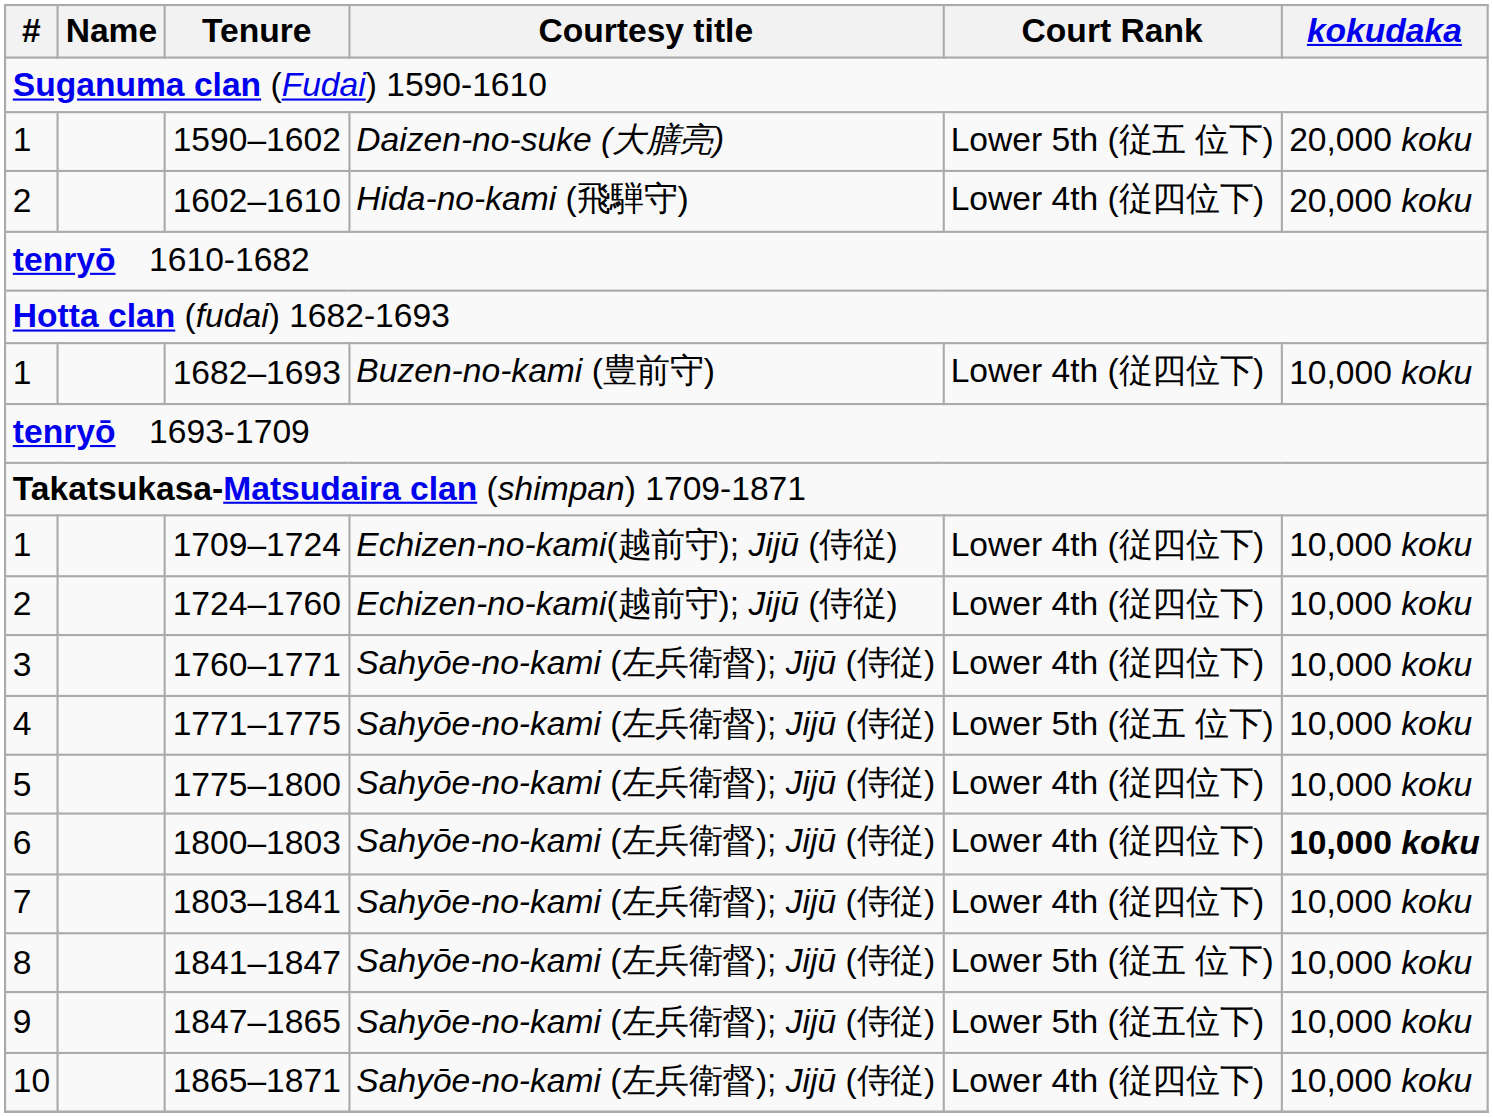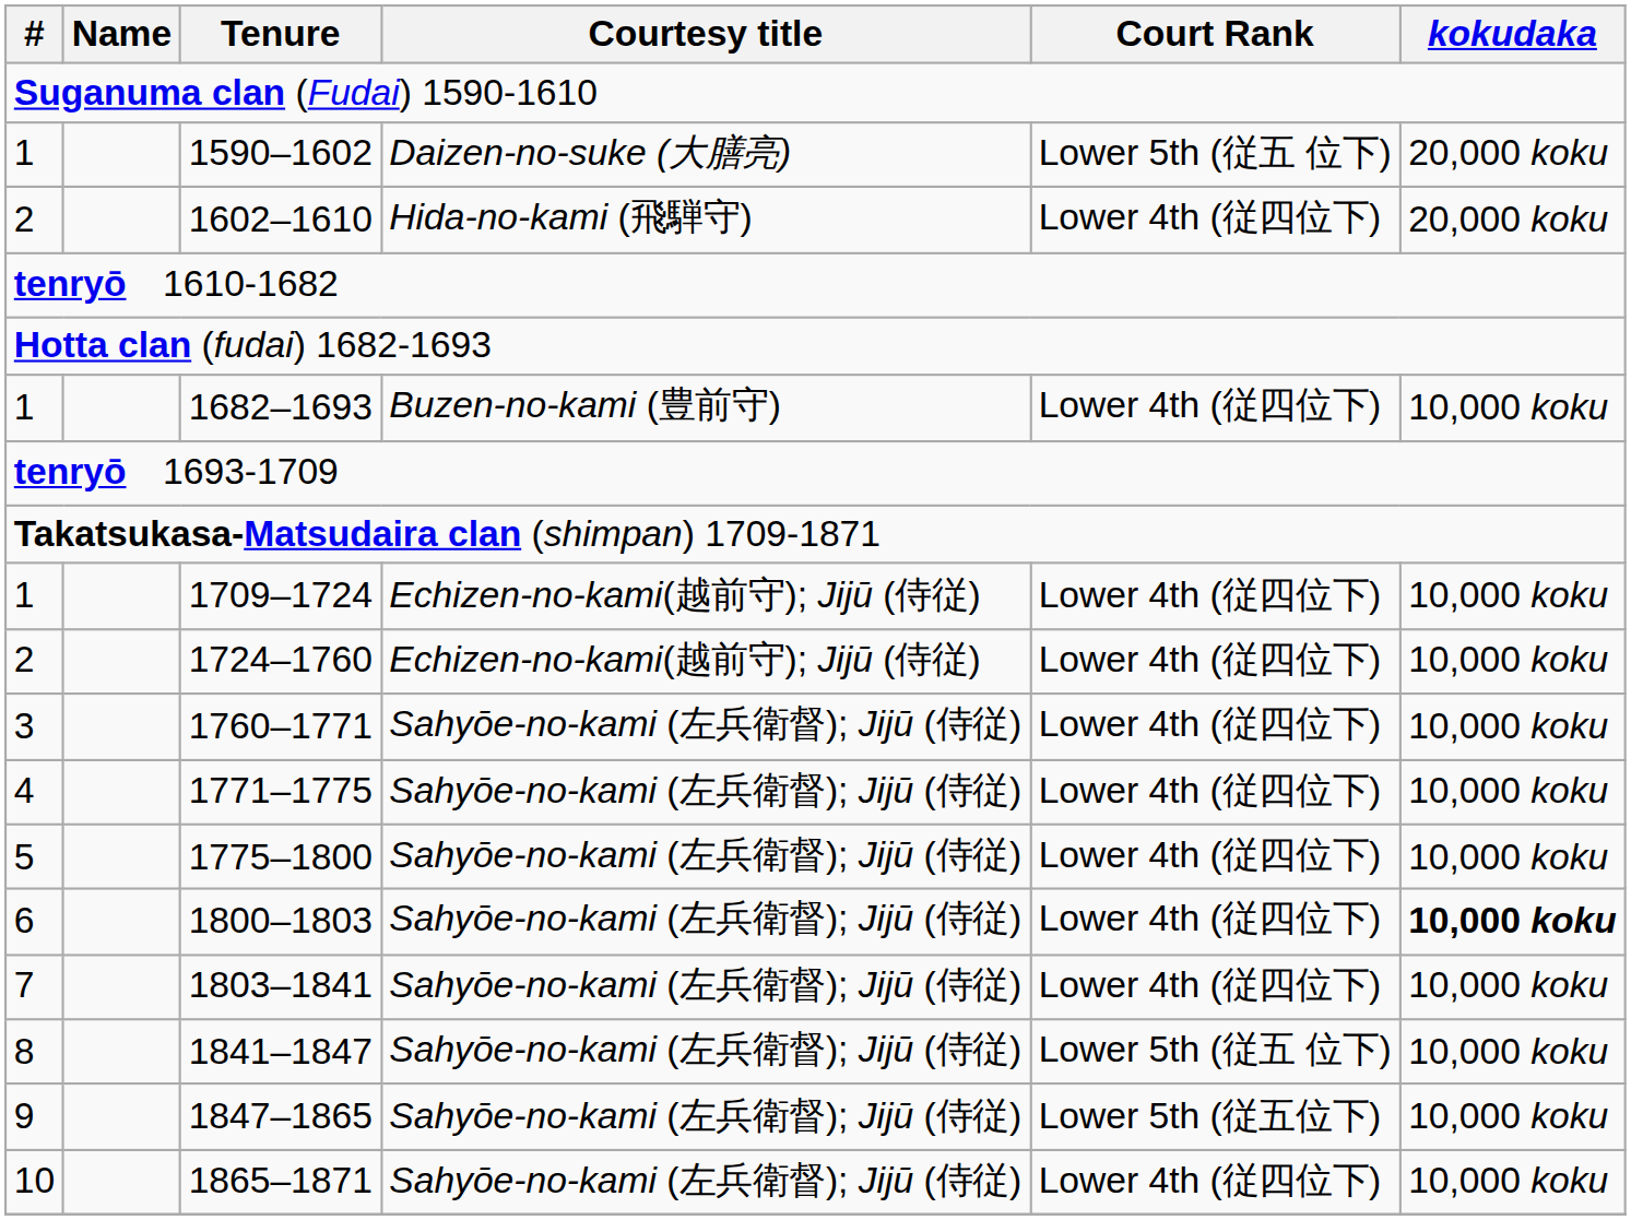1771–1775 | Court Rank: Lower 5th (従五 位下) -> Lower 4th (従四位下)
